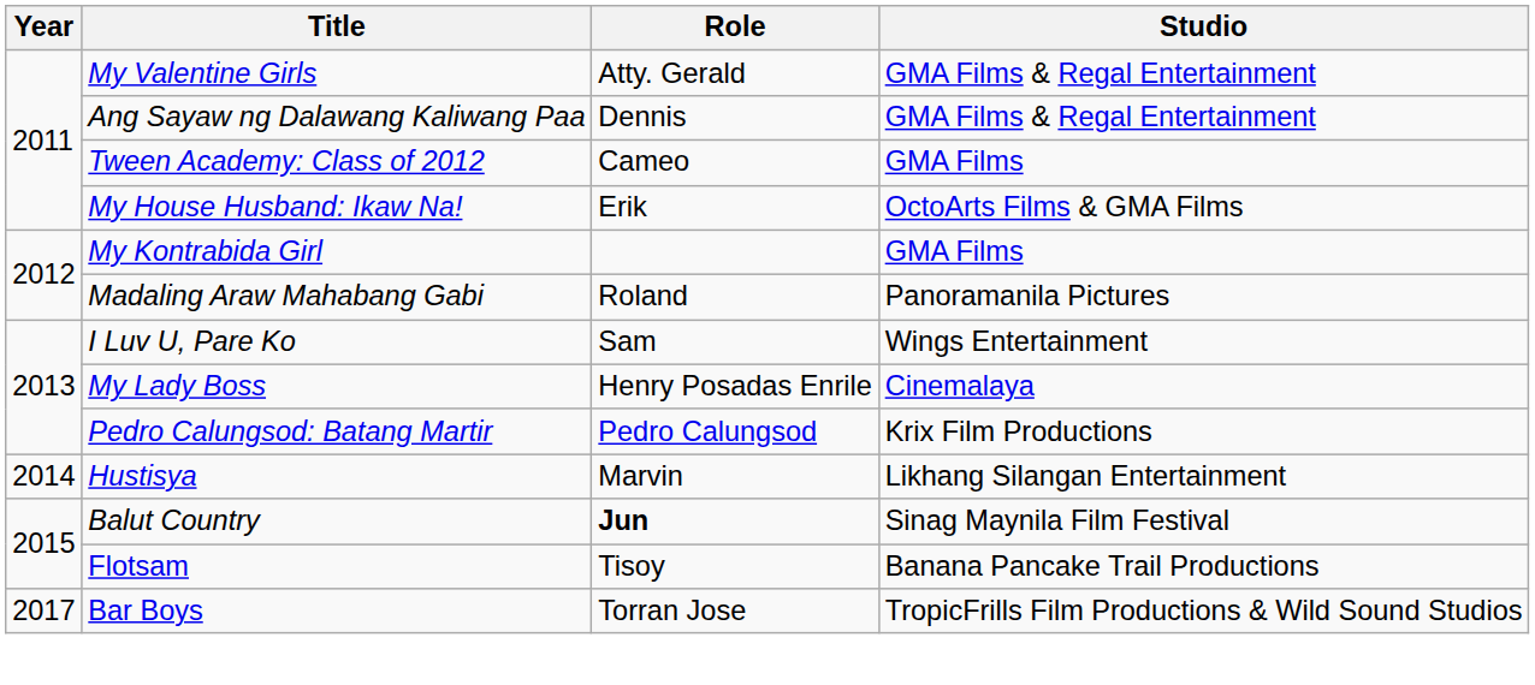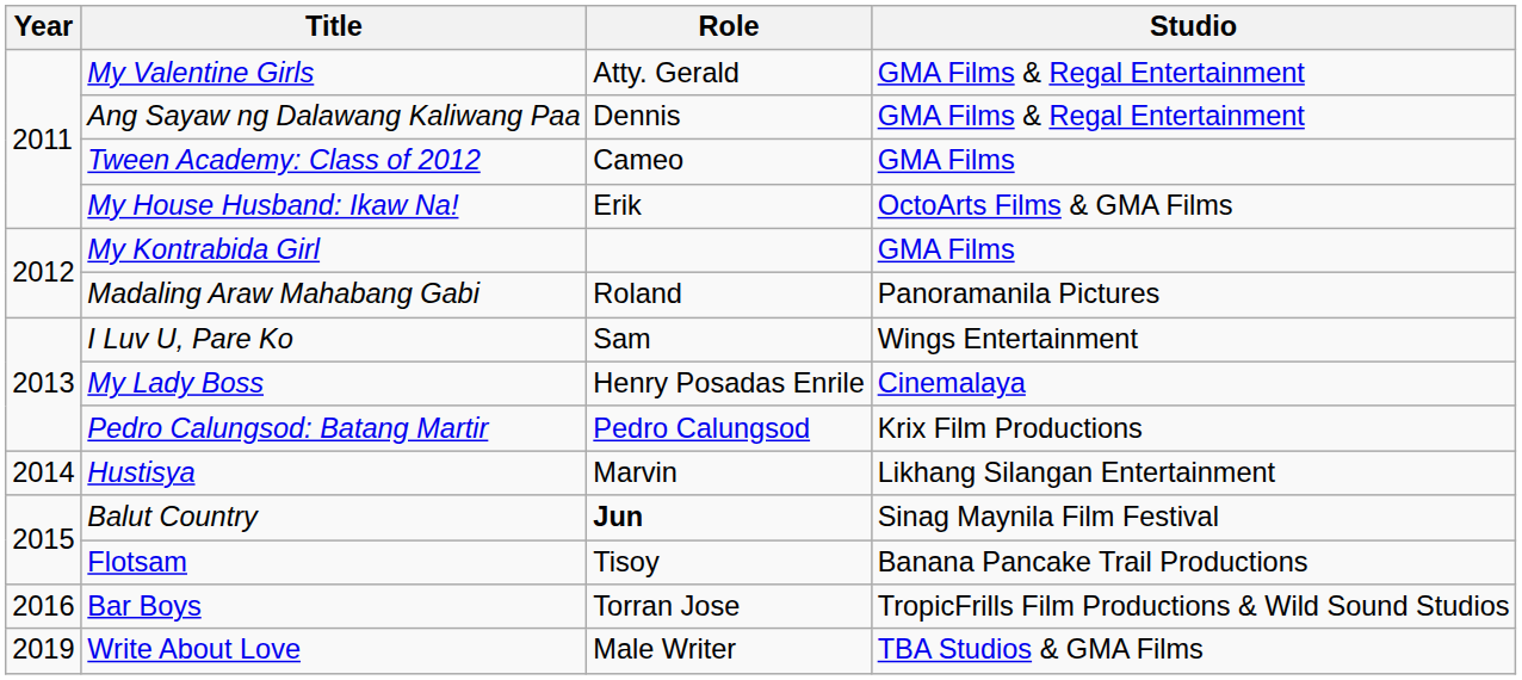Bar Boys | Year: 2017 -> 2016
+ row: 2019 | Write About Love | Male Writer | TBA Studios & GMA Films
